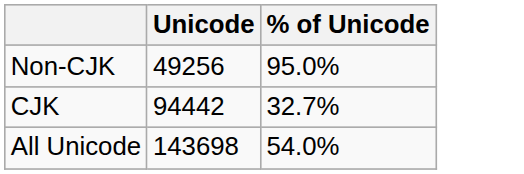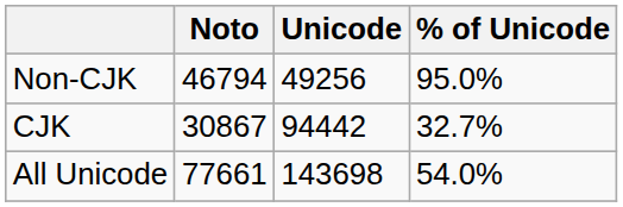+ column: Noto | 46794 | 30867 | 77661
